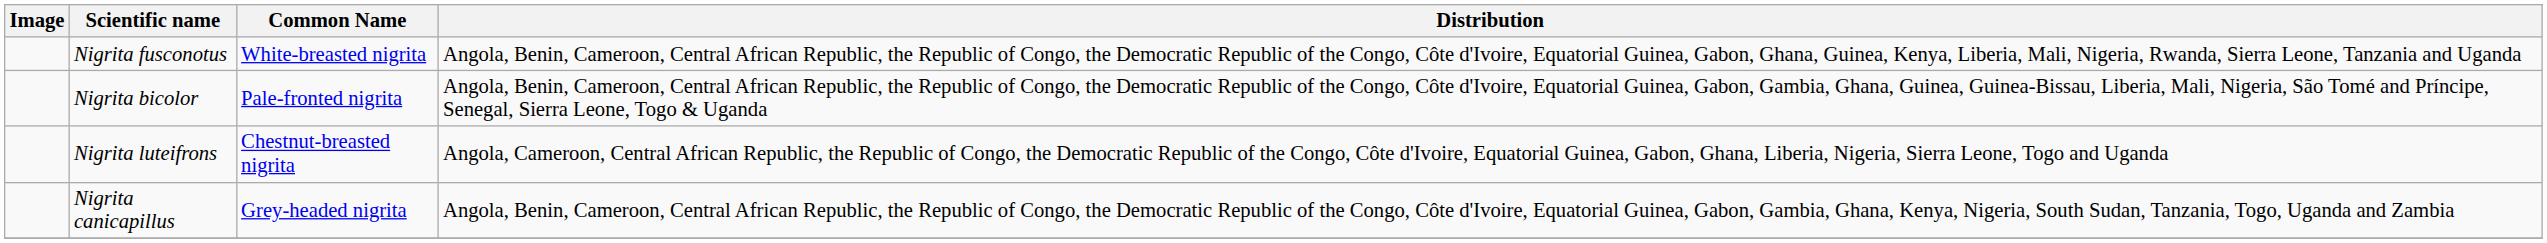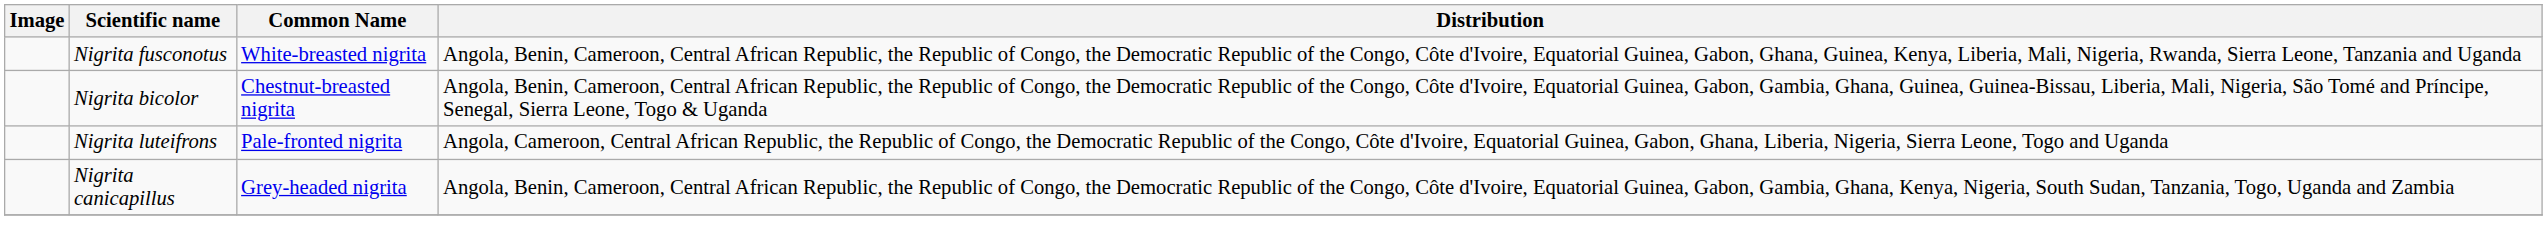Nigrita bicolor | Common Name: Pale-fronted nigrita -> Chestnut-breasted nigrita
Nigrita luteifrons | Common Name: Chestnut-breasted nigrita -> Pale-fronted nigrita
